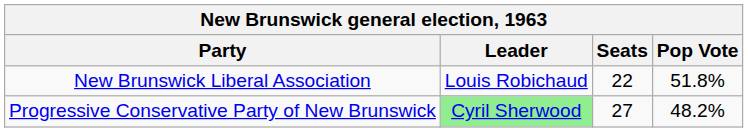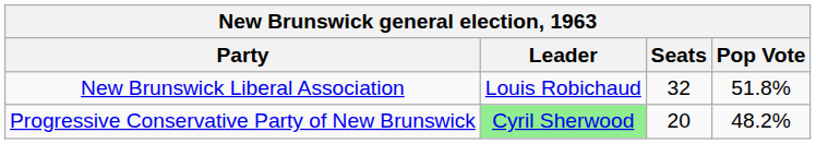New Brunswick Liberal Association | Seats: 22 -> 32
Progressive Conservative Party of New Brunswick | Seats: 27 -> 20
